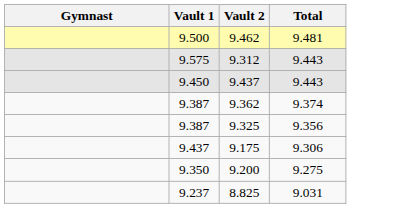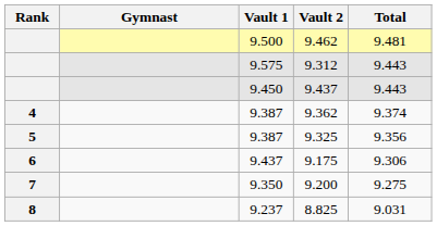+ column: Rank | 4 | 5 | 6 | 7 | 8
